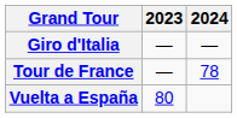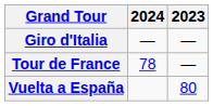columns swapped: 2023 <-> 2024
